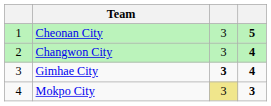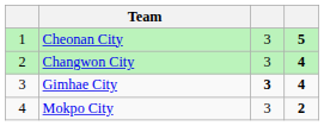Mokpo City | column 3: khaki background -> no background
Mokpo City | column 4: 3 -> 2
